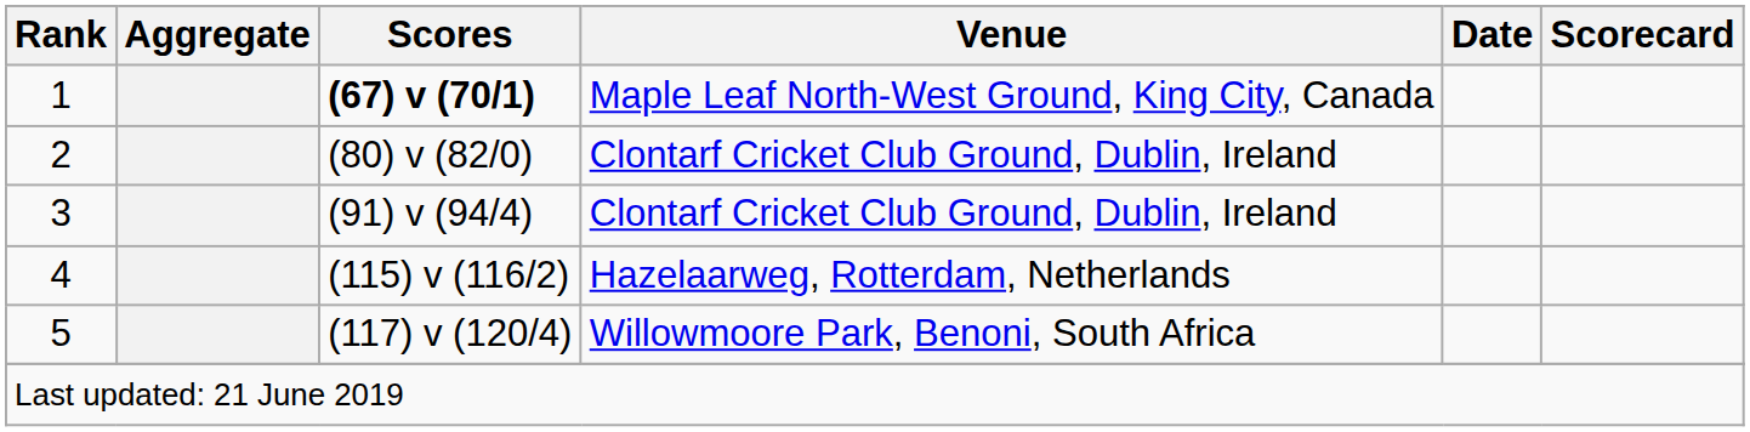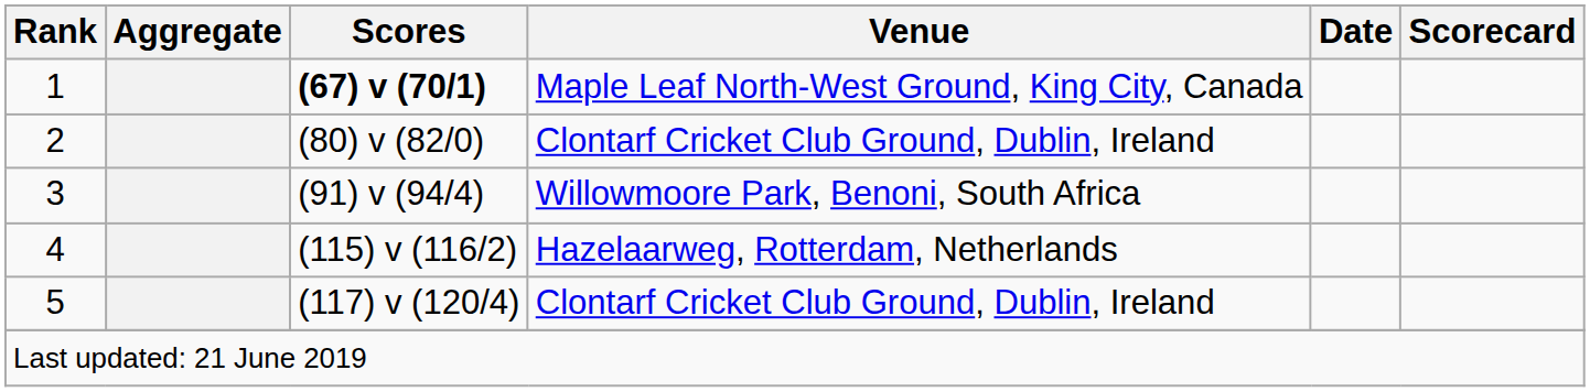3 | Venue: Clontarf Cricket Club Ground, Dublin, Ireland -> Willowmoore Park, Benoni, South Africa
5 | Venue: Willowmoore Park, Benoni, South Africa -> Clontarf Cricket Club Ground, Dublin, Ireland
